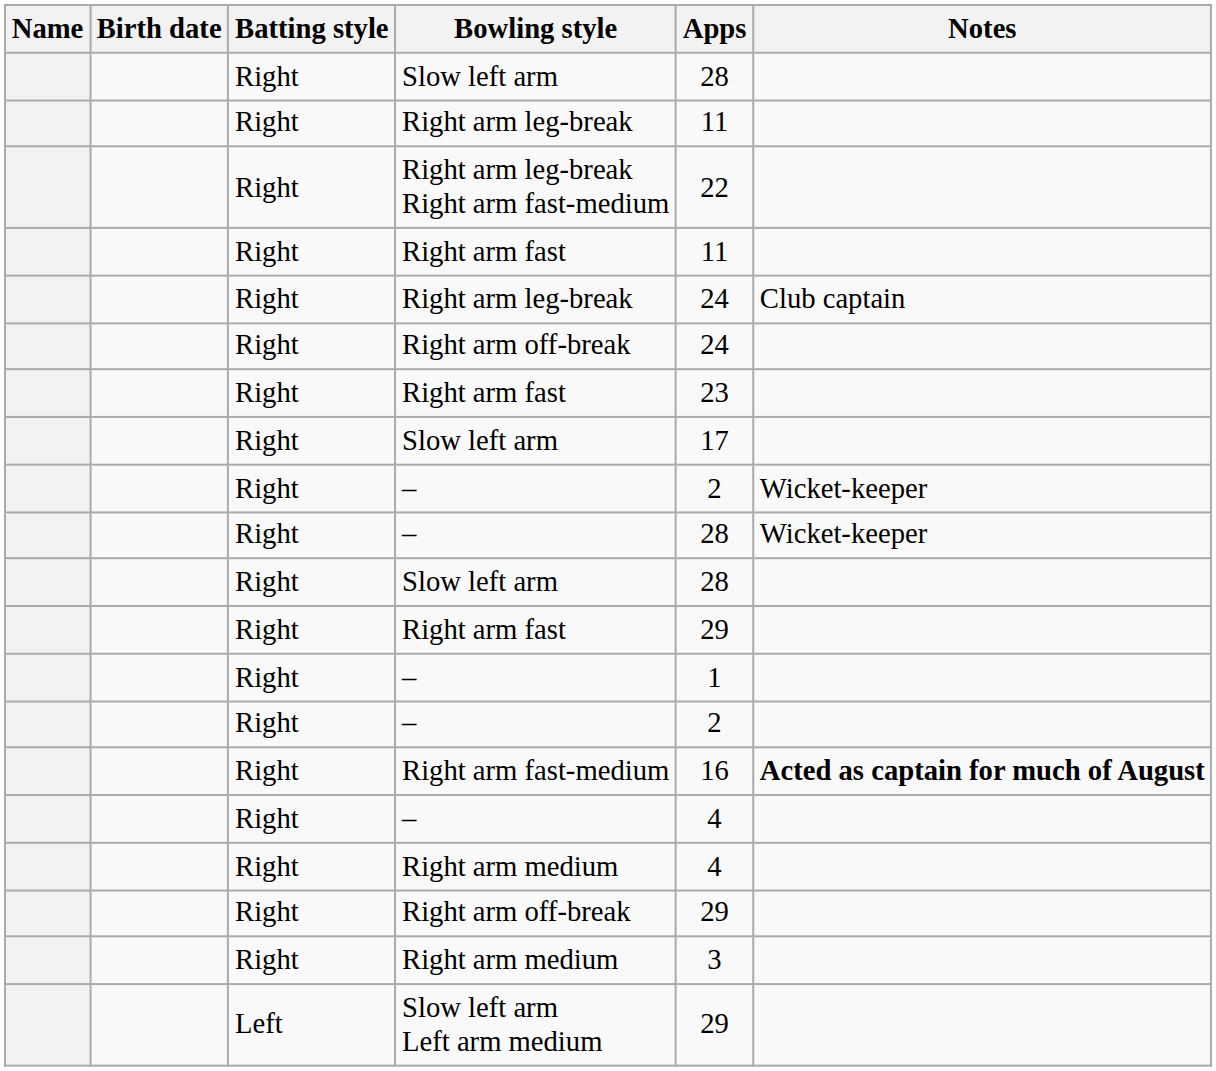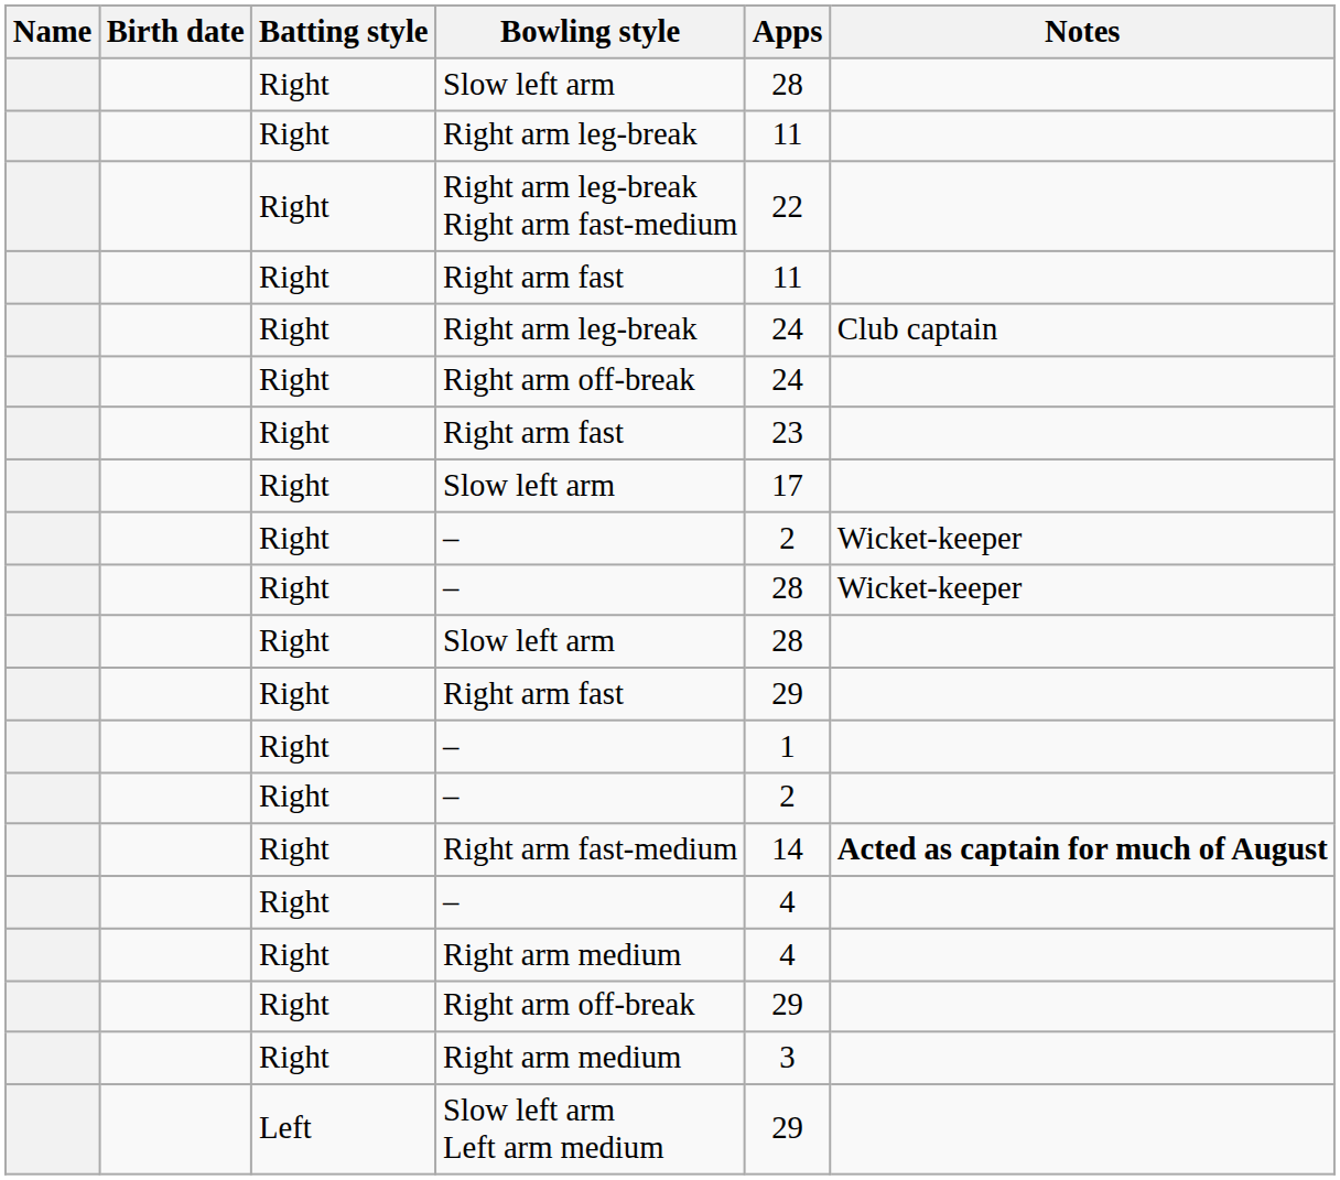Right arm fast-medium | Apps: 16 -> 14
